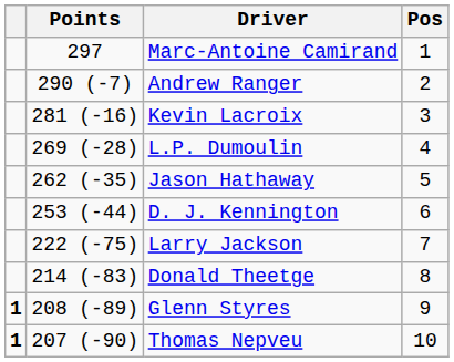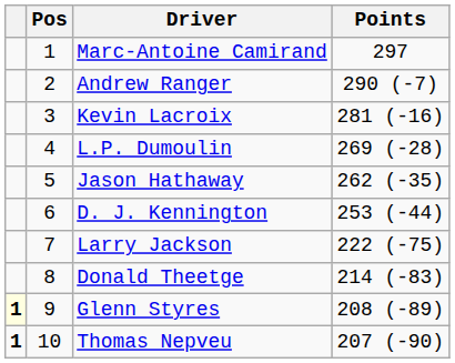columns swapped: Pos <-> Points
Glenn Styres | column 1: no background -> lightyellow background
